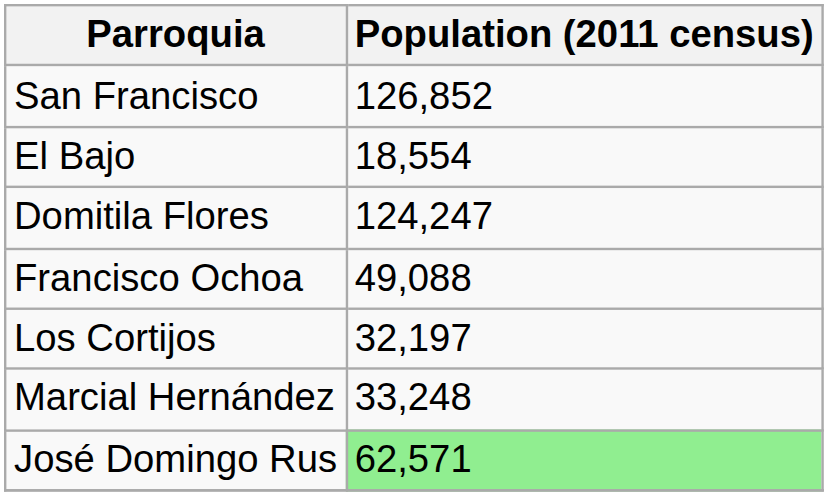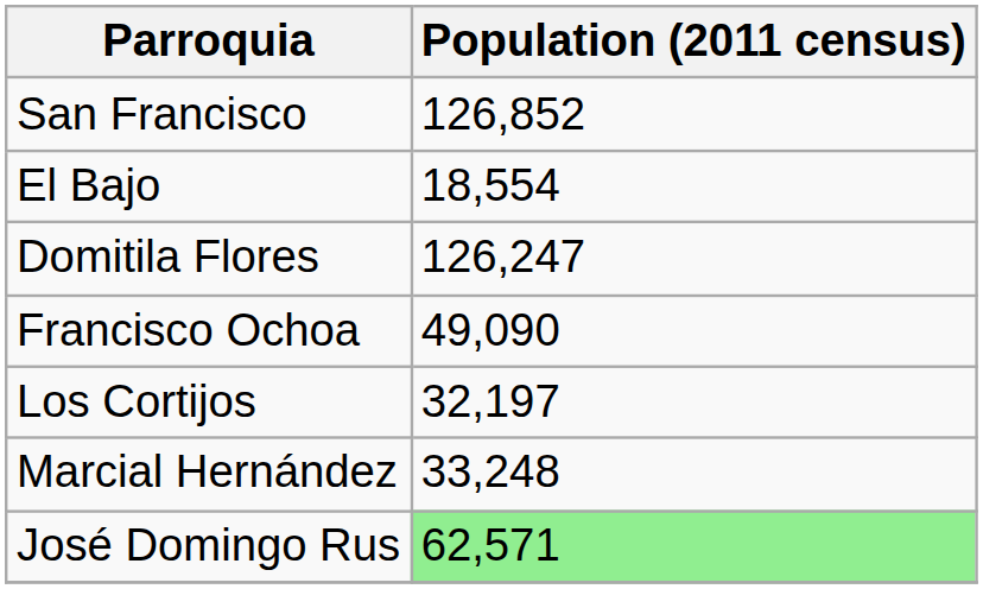Domitila Flores | Population (2011 census): 124,247 -> 126,247
Francisco Ochoa | Population (2011 census): 49,088 -> 49,090
